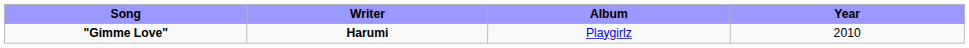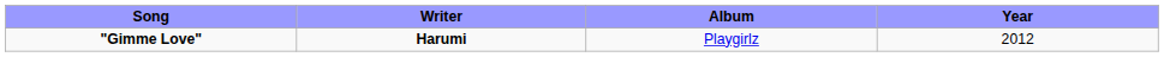"Gimme Love" | Year: 2010 -> 2012
